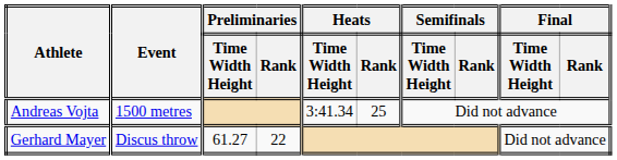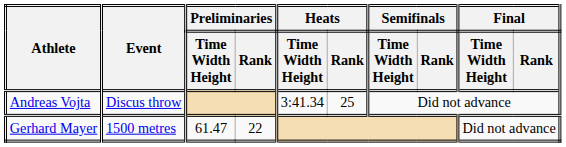Andreas Vojta | Event: 1500 metres -> Discus throw
Gerhard Mayer | Event: Discus throw -> 1500 metres
Gerhard Mayer | Preliminaries / Time Width Height: 61.27 -> 61.47
